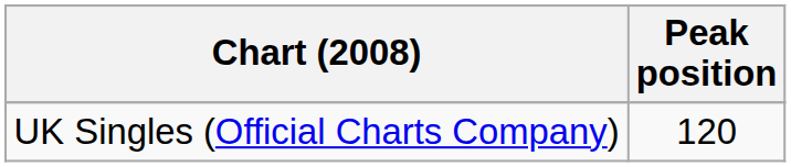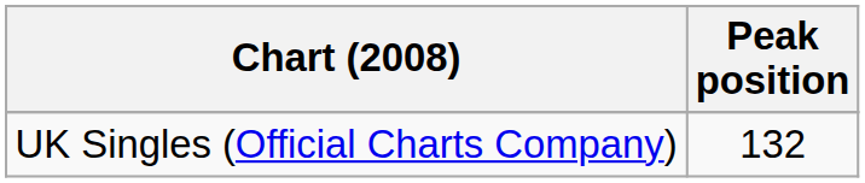UK Singles (Official Charts Company) | Peak position: 120 -> 132
